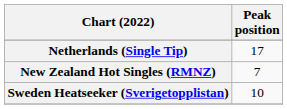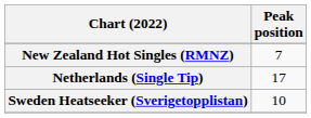rows swapped: Netherlands (Single Tip) <-> New Zealand Hot Singles (RMNZ)
